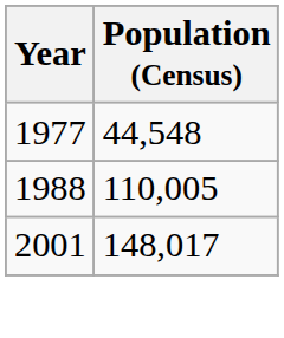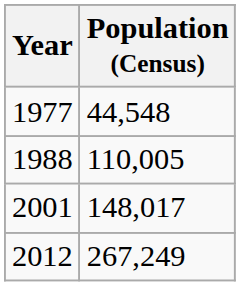+ row: 2012 | 267,249
